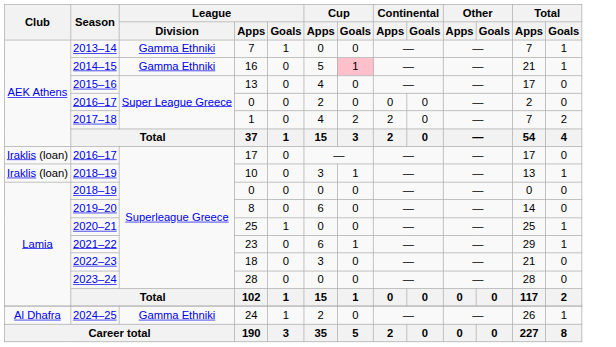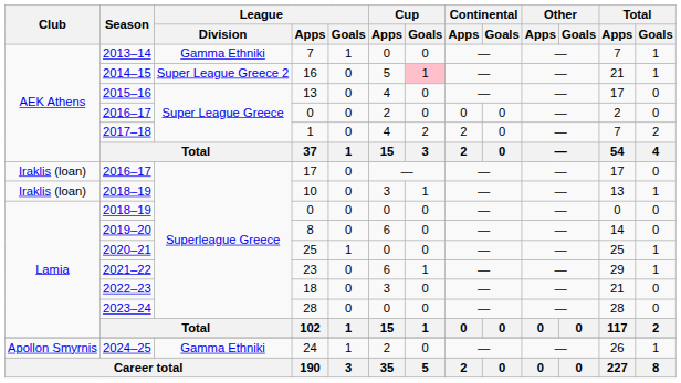16 | League / Division: Gamma Ethniki -> Super League Greece 2
24 | Club: Al Dhafra -> Apollon Smyrnis
